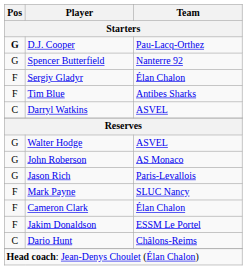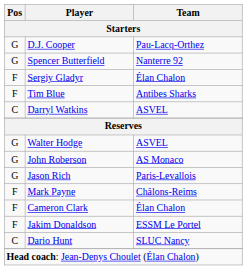D.J. Cooper | Pos: bold -> normal
Mark Payne | Team: SLUC Nancy -> Châlons-Reims
Dario Hunt | Team: Châlons-Reims -> SLUC Nancy
